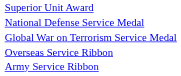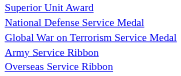rows swapped: Army Service Ribbon <-> Overseas Service Ribbon
